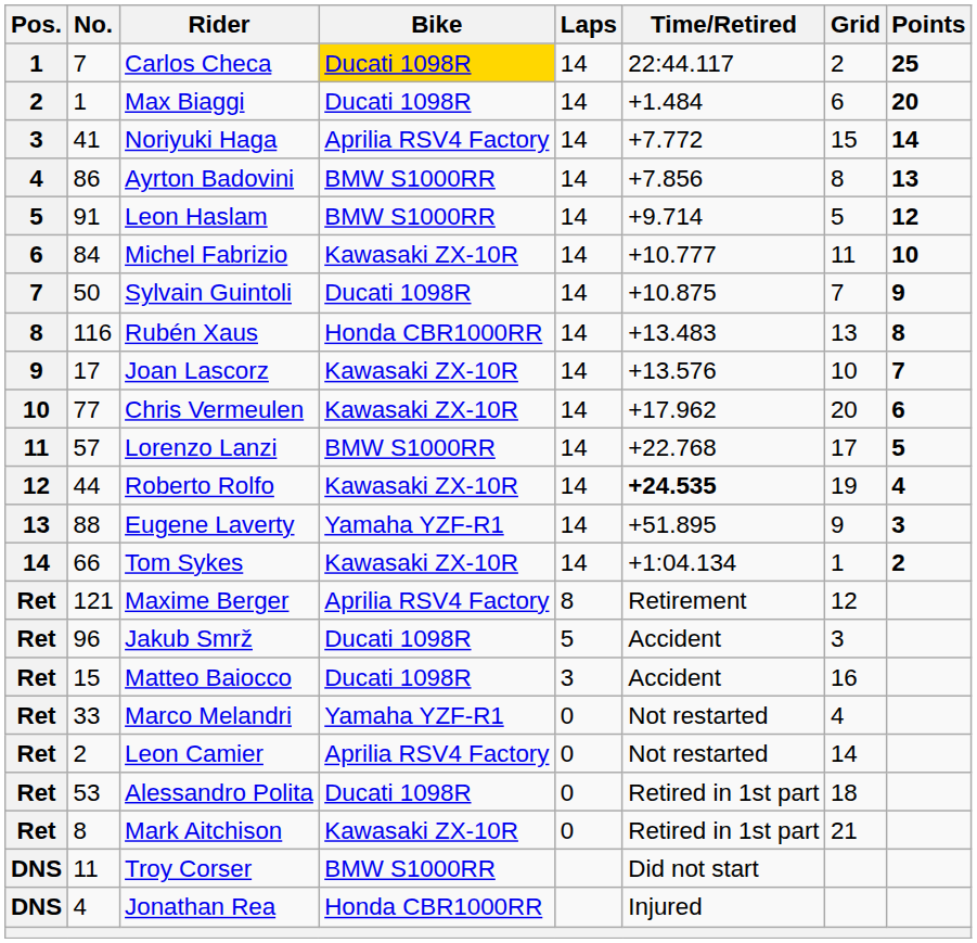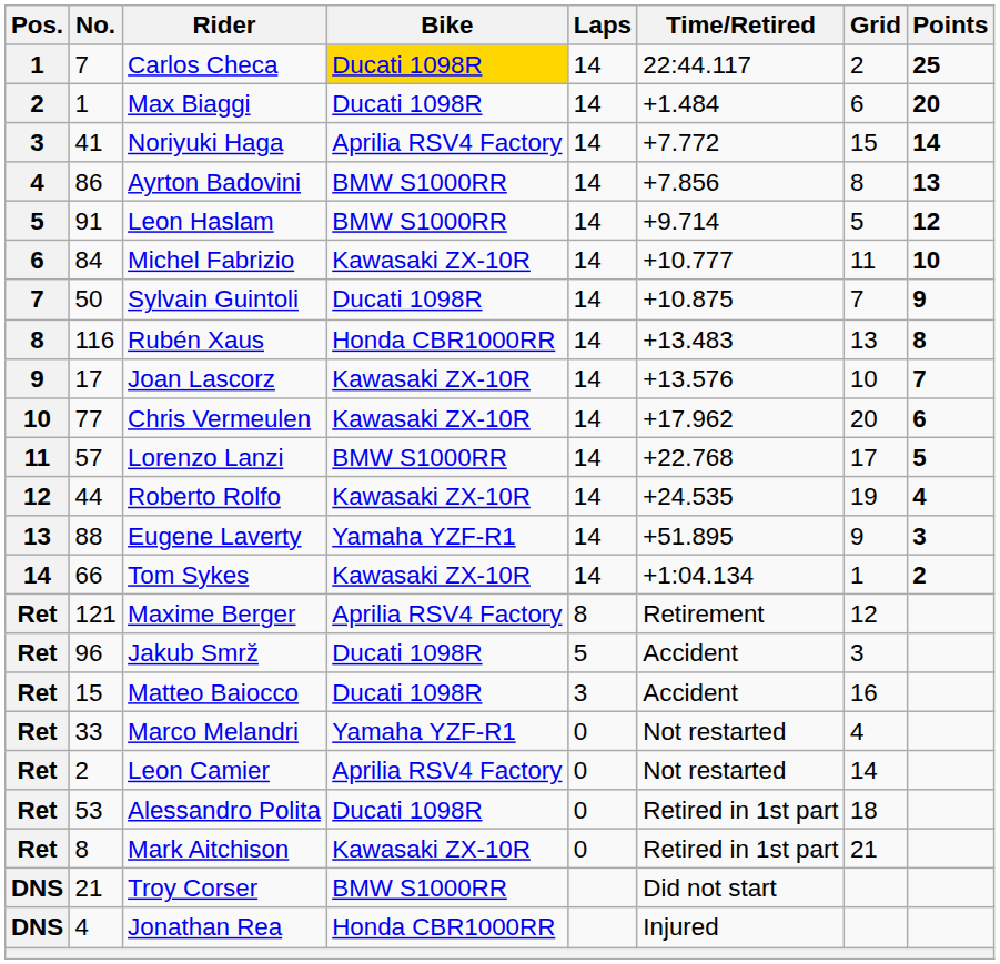Roberto Rolfo | Time/Retired: bold -> normal
Troy Corser | No.: 11 -> 21
